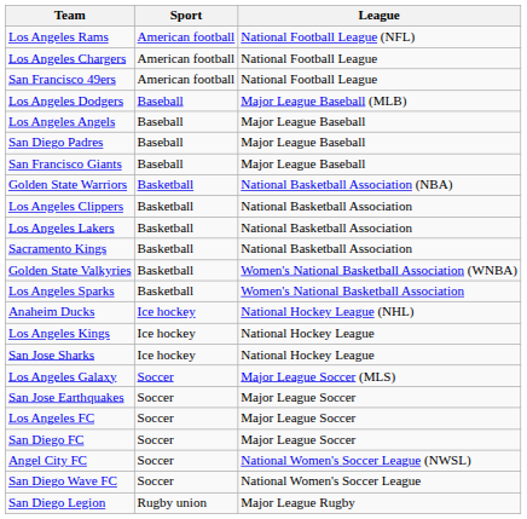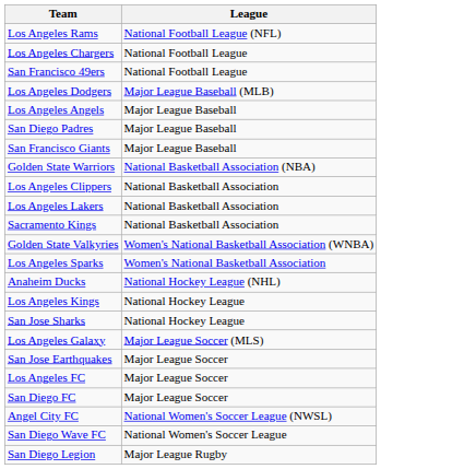- column: Sport | American football | American football | American football | Baseball | Baseball | Baseball | Baseball | Basketball | Basketball | Basketball | Basketball | Basketball | Basketball | Ice hockey | Ice hockey | Ice hockey | Soccer | Soccer | Soccer | Soccer | Soccer | Soccer | Rugby union
